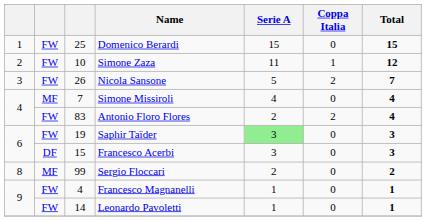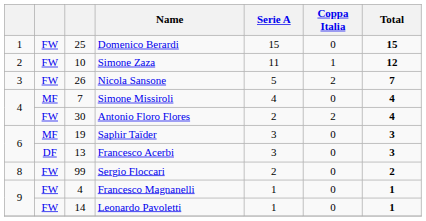Antonio Floro Flores | column 3: 83 -> 30
Saphir Taïder | column 2: FW -> MF
Saphir Taïder | Serie A: lightgreen background -> no background
Francesco Acerbi | column 3: 15 -> 13
Sergio Floccari | column 2: MF -> FW
